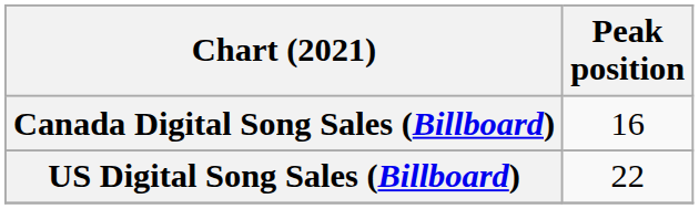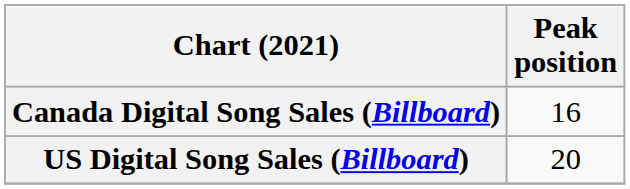US Digital Song Sales (Billboard) | Peak position: 22 -> 20
